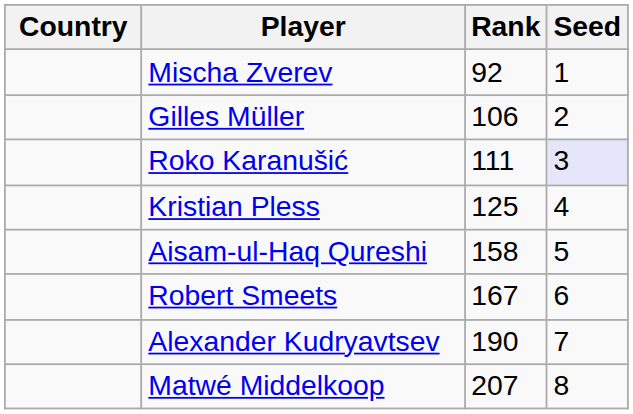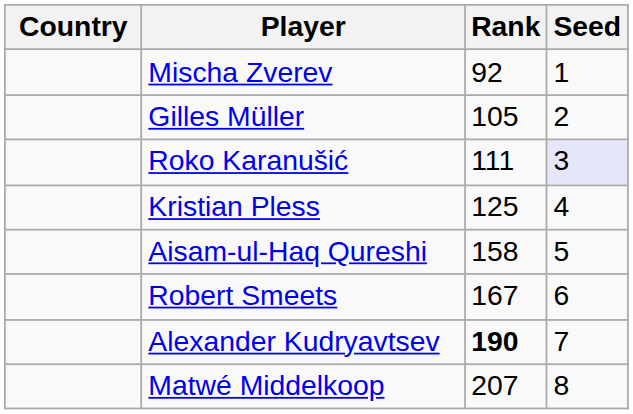Gilles Müller | Rank: 106 -> 105
Alexander Kudryavtsev | Rank: normal -> bold
